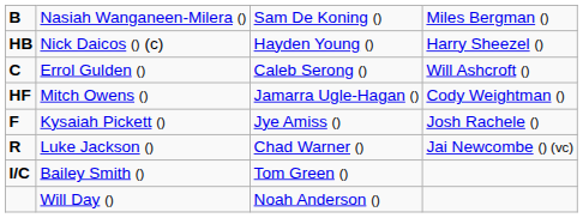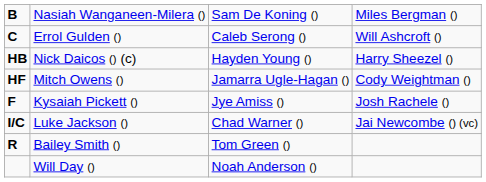rows swapped: Nick Daicos () (c) <-> Errol Gulden ()
Luke Jackson () | column 1: R -> I/C
Bailey Smith () | column 1: I/C -> R
